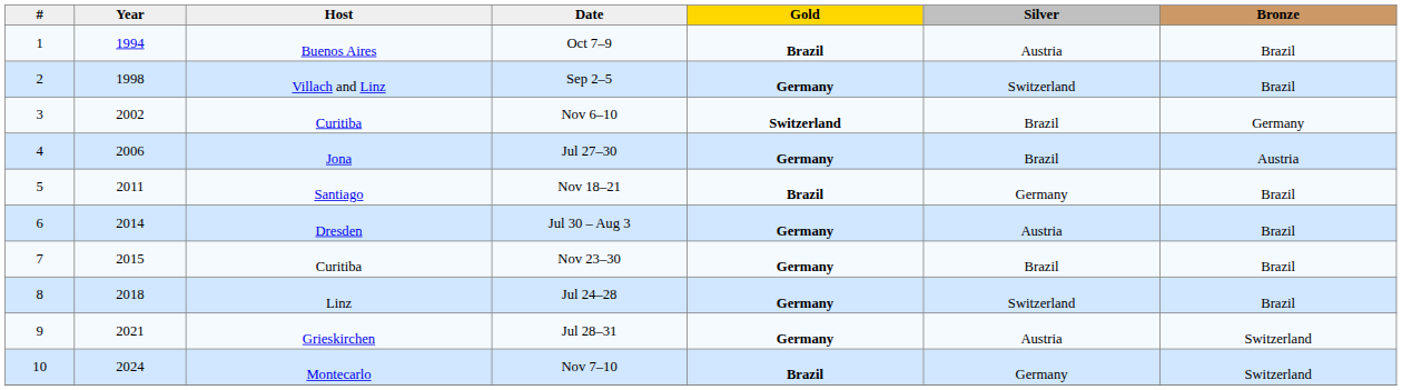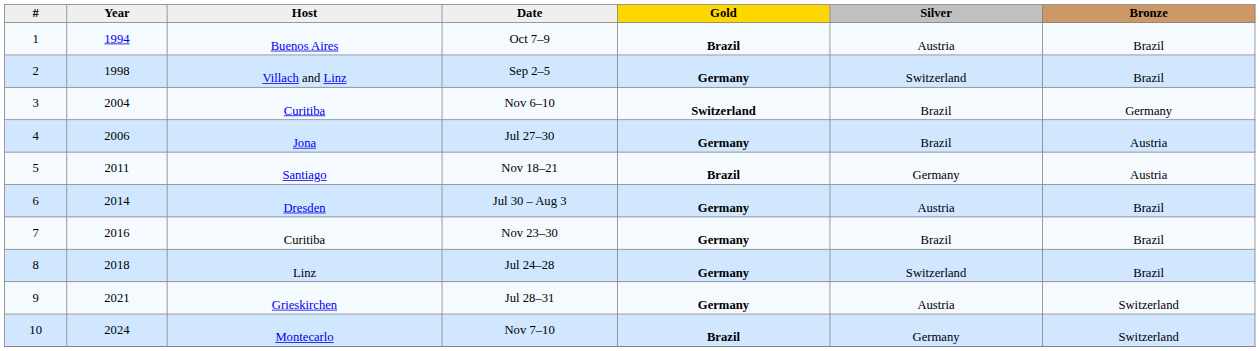Nov 6–10 | Year: 2002 -> 2004
Nov 18–21 | Bronze: Brazil -> Austria
Nov 23–30 | Year: 2015 -> 2016
